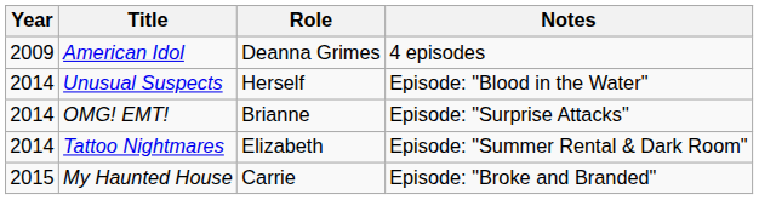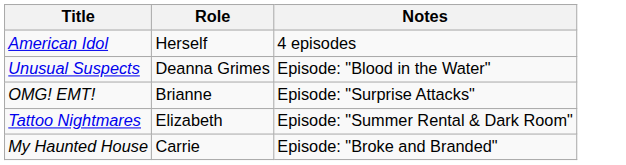- column: Year | 2009 | 2014 | 2014 | 2014 | 2015
American Idol | Role: Deanna Grimes -> Herself
Unusual Suspects | Role: Herself -> Deanna Grimes
